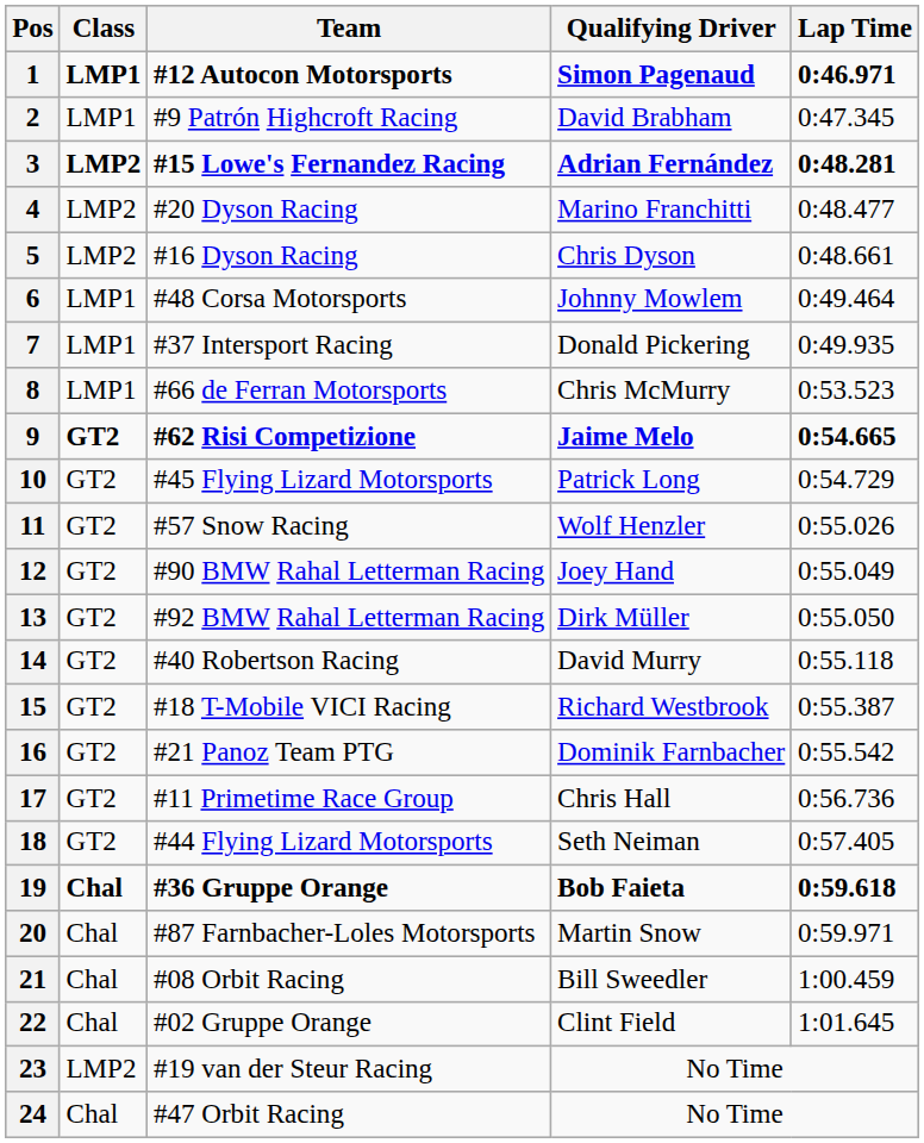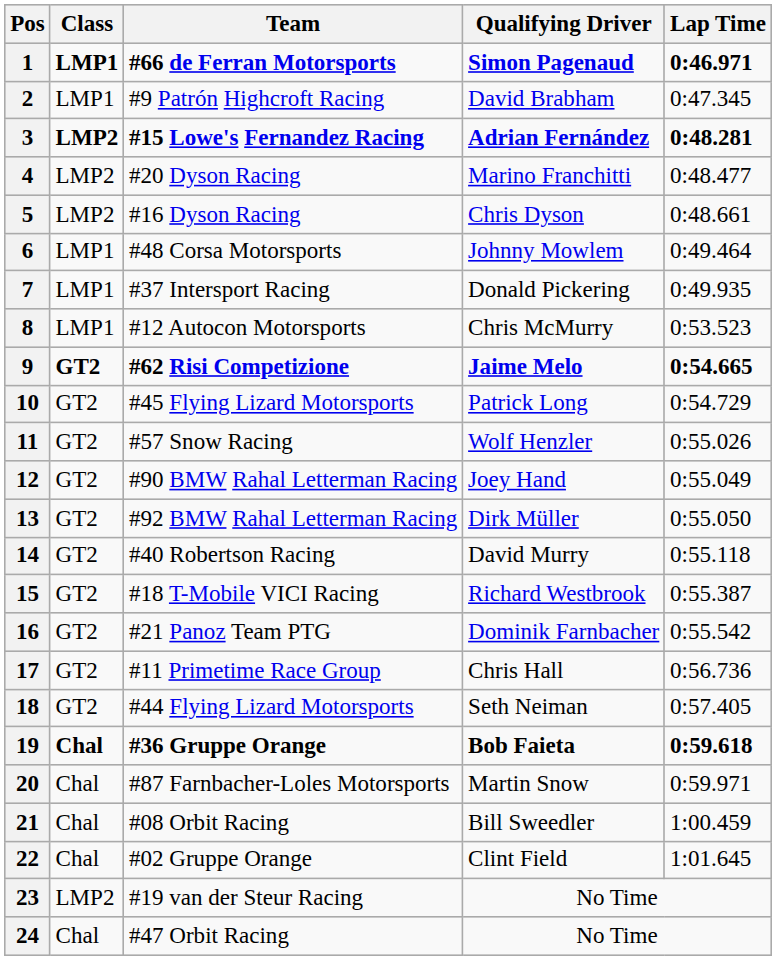1 | Team: #12 Autocon Motorsports -> #66 de Ferran Motorsports
8 | Team: #66 de Ferran Motorsports -> #12 Autocon Motorsports
